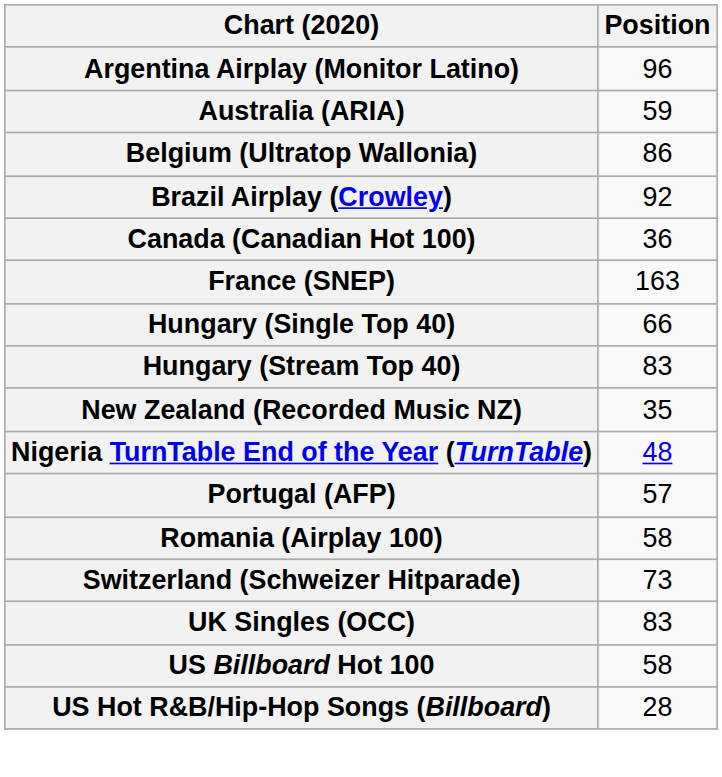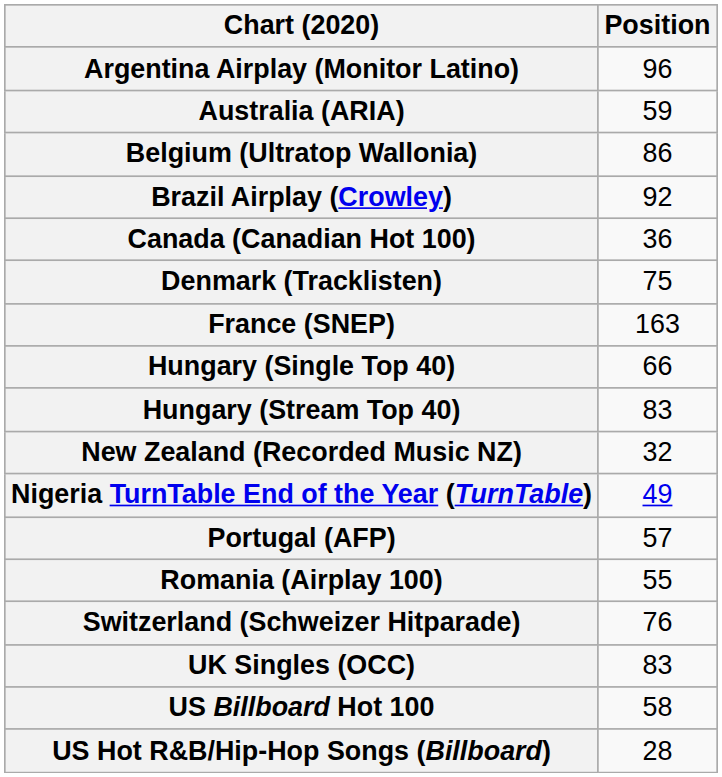+ row: Denmark (Tracklisten) | 75
New Zealand (Recorded Music NZ) | Position: 35 -> 32
Nigeria TurnTable End of the Year (TurnTable) | Position: 48 -> 49
Romania (Airplay 100) | Position: 58 -> 55
Switzerland (Schweizer Hitparade) | Position: 73 -> 76
